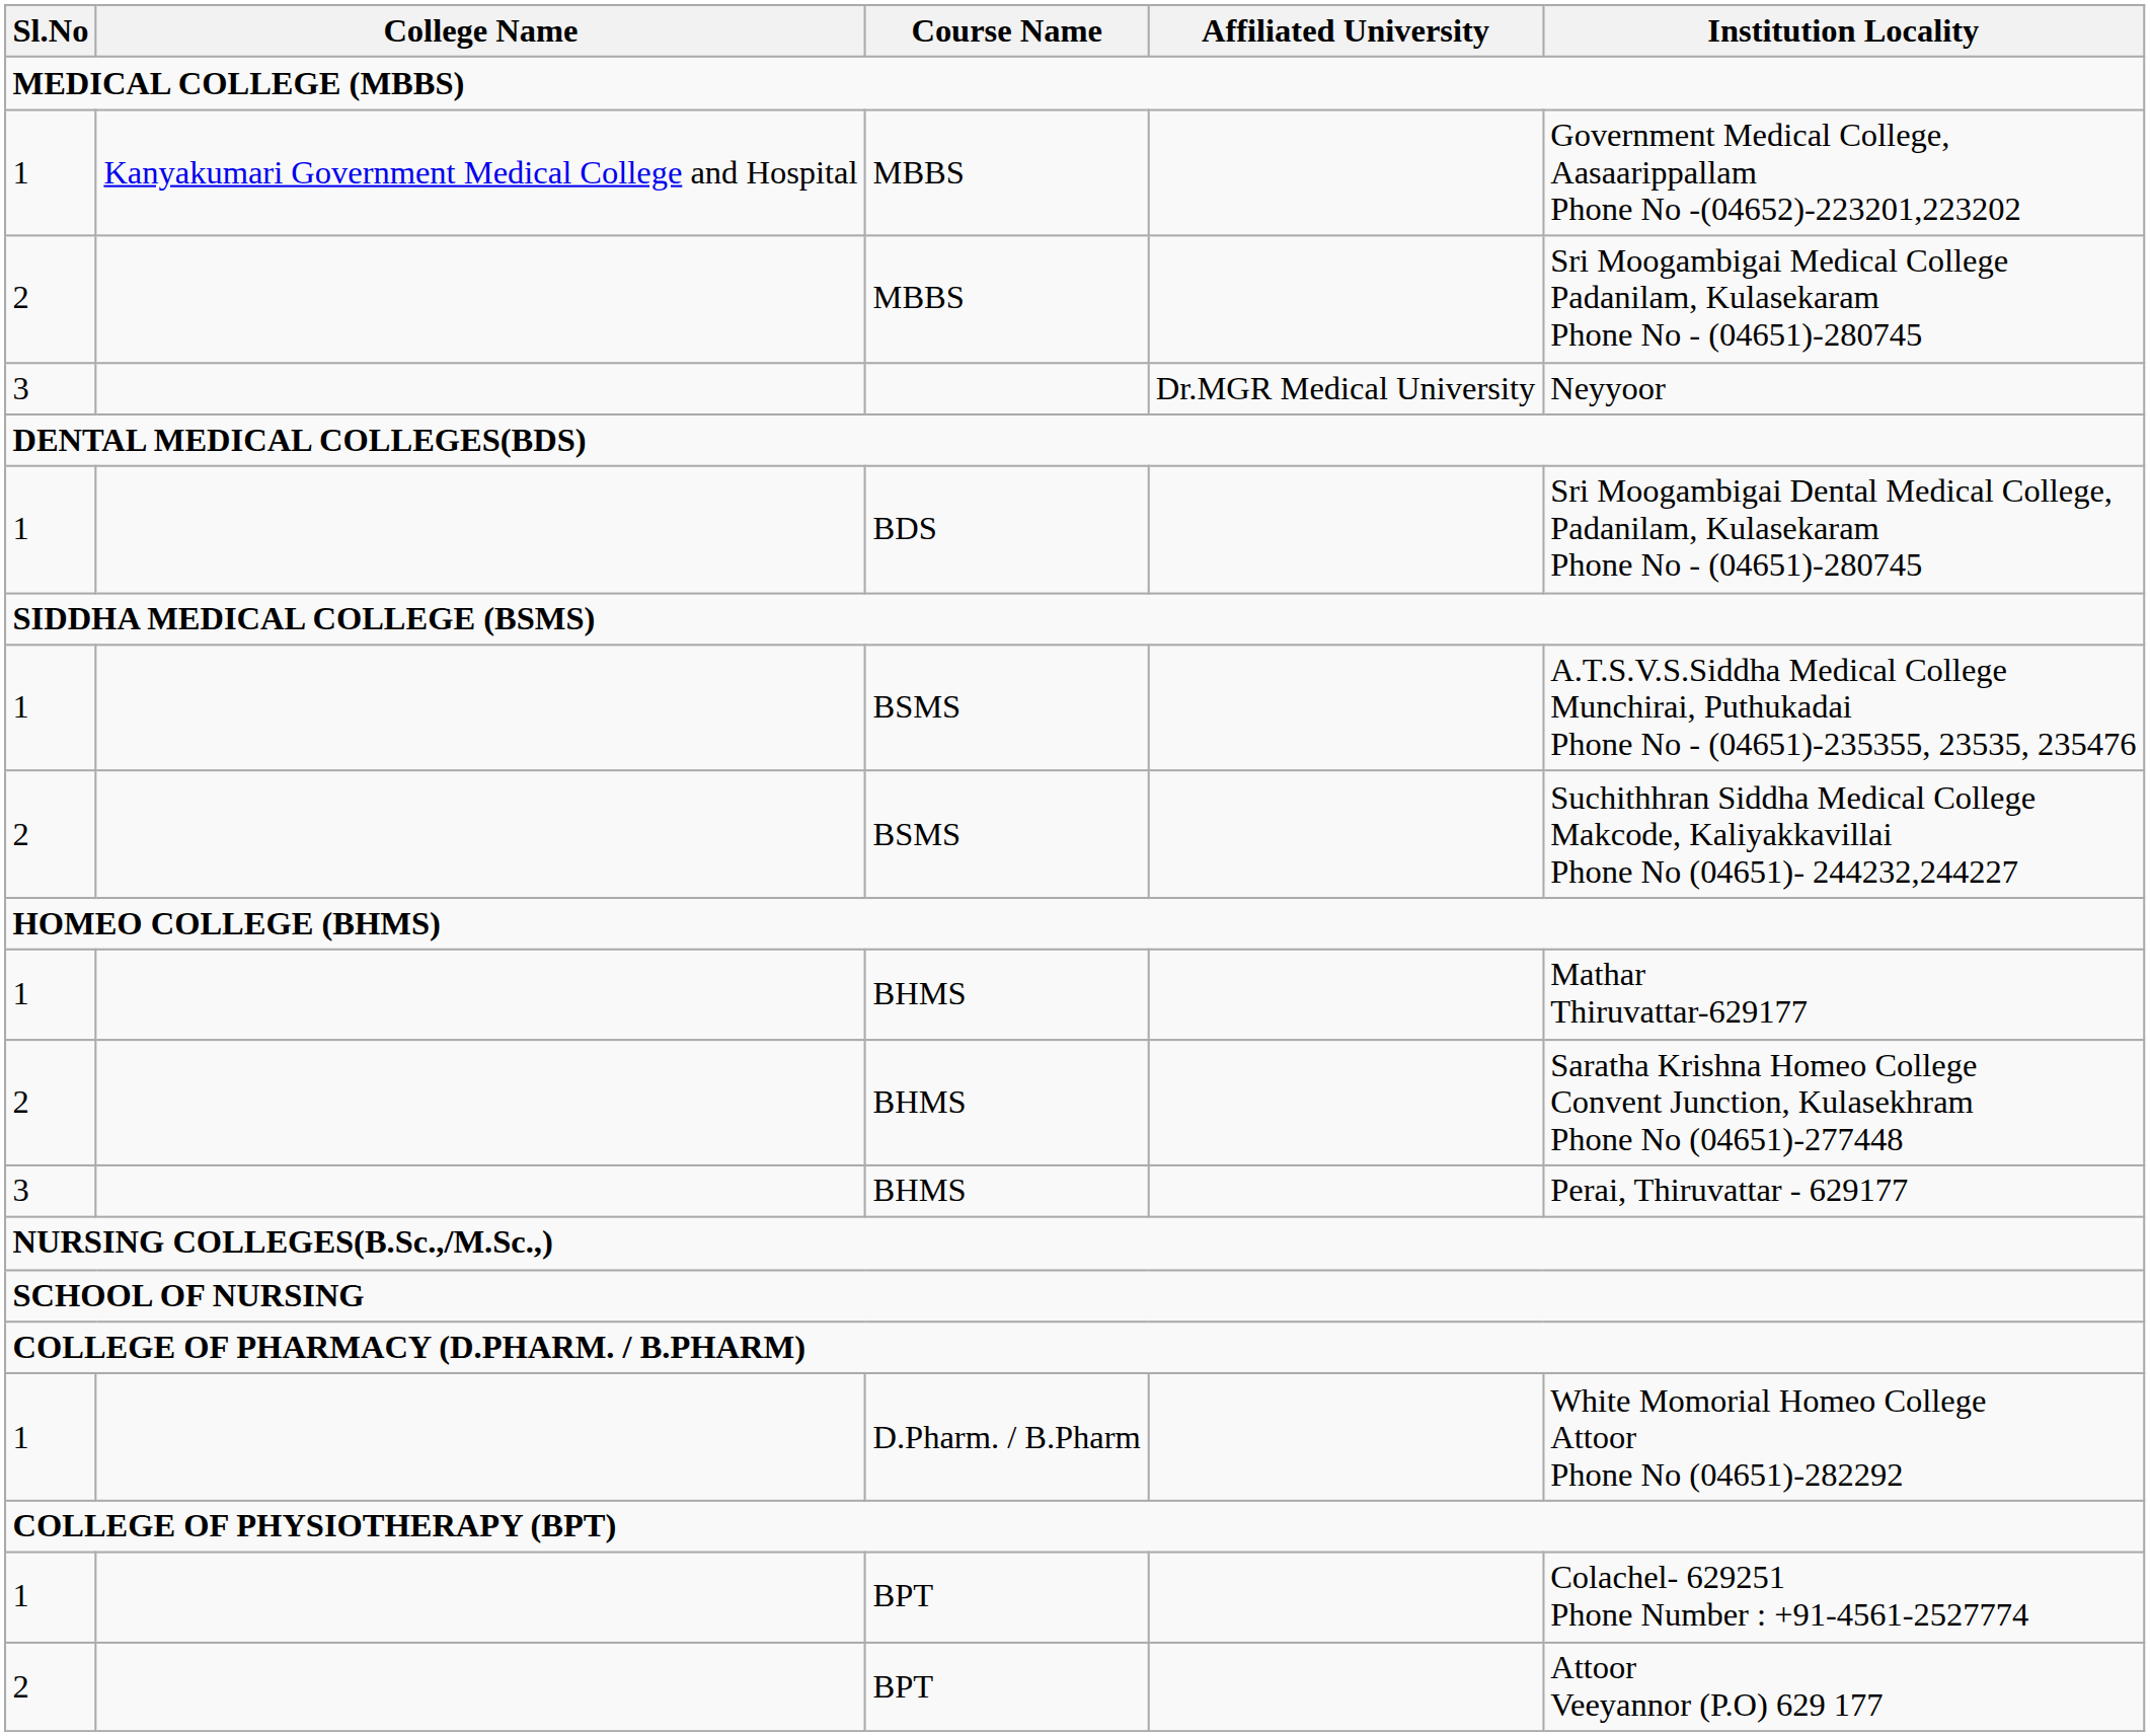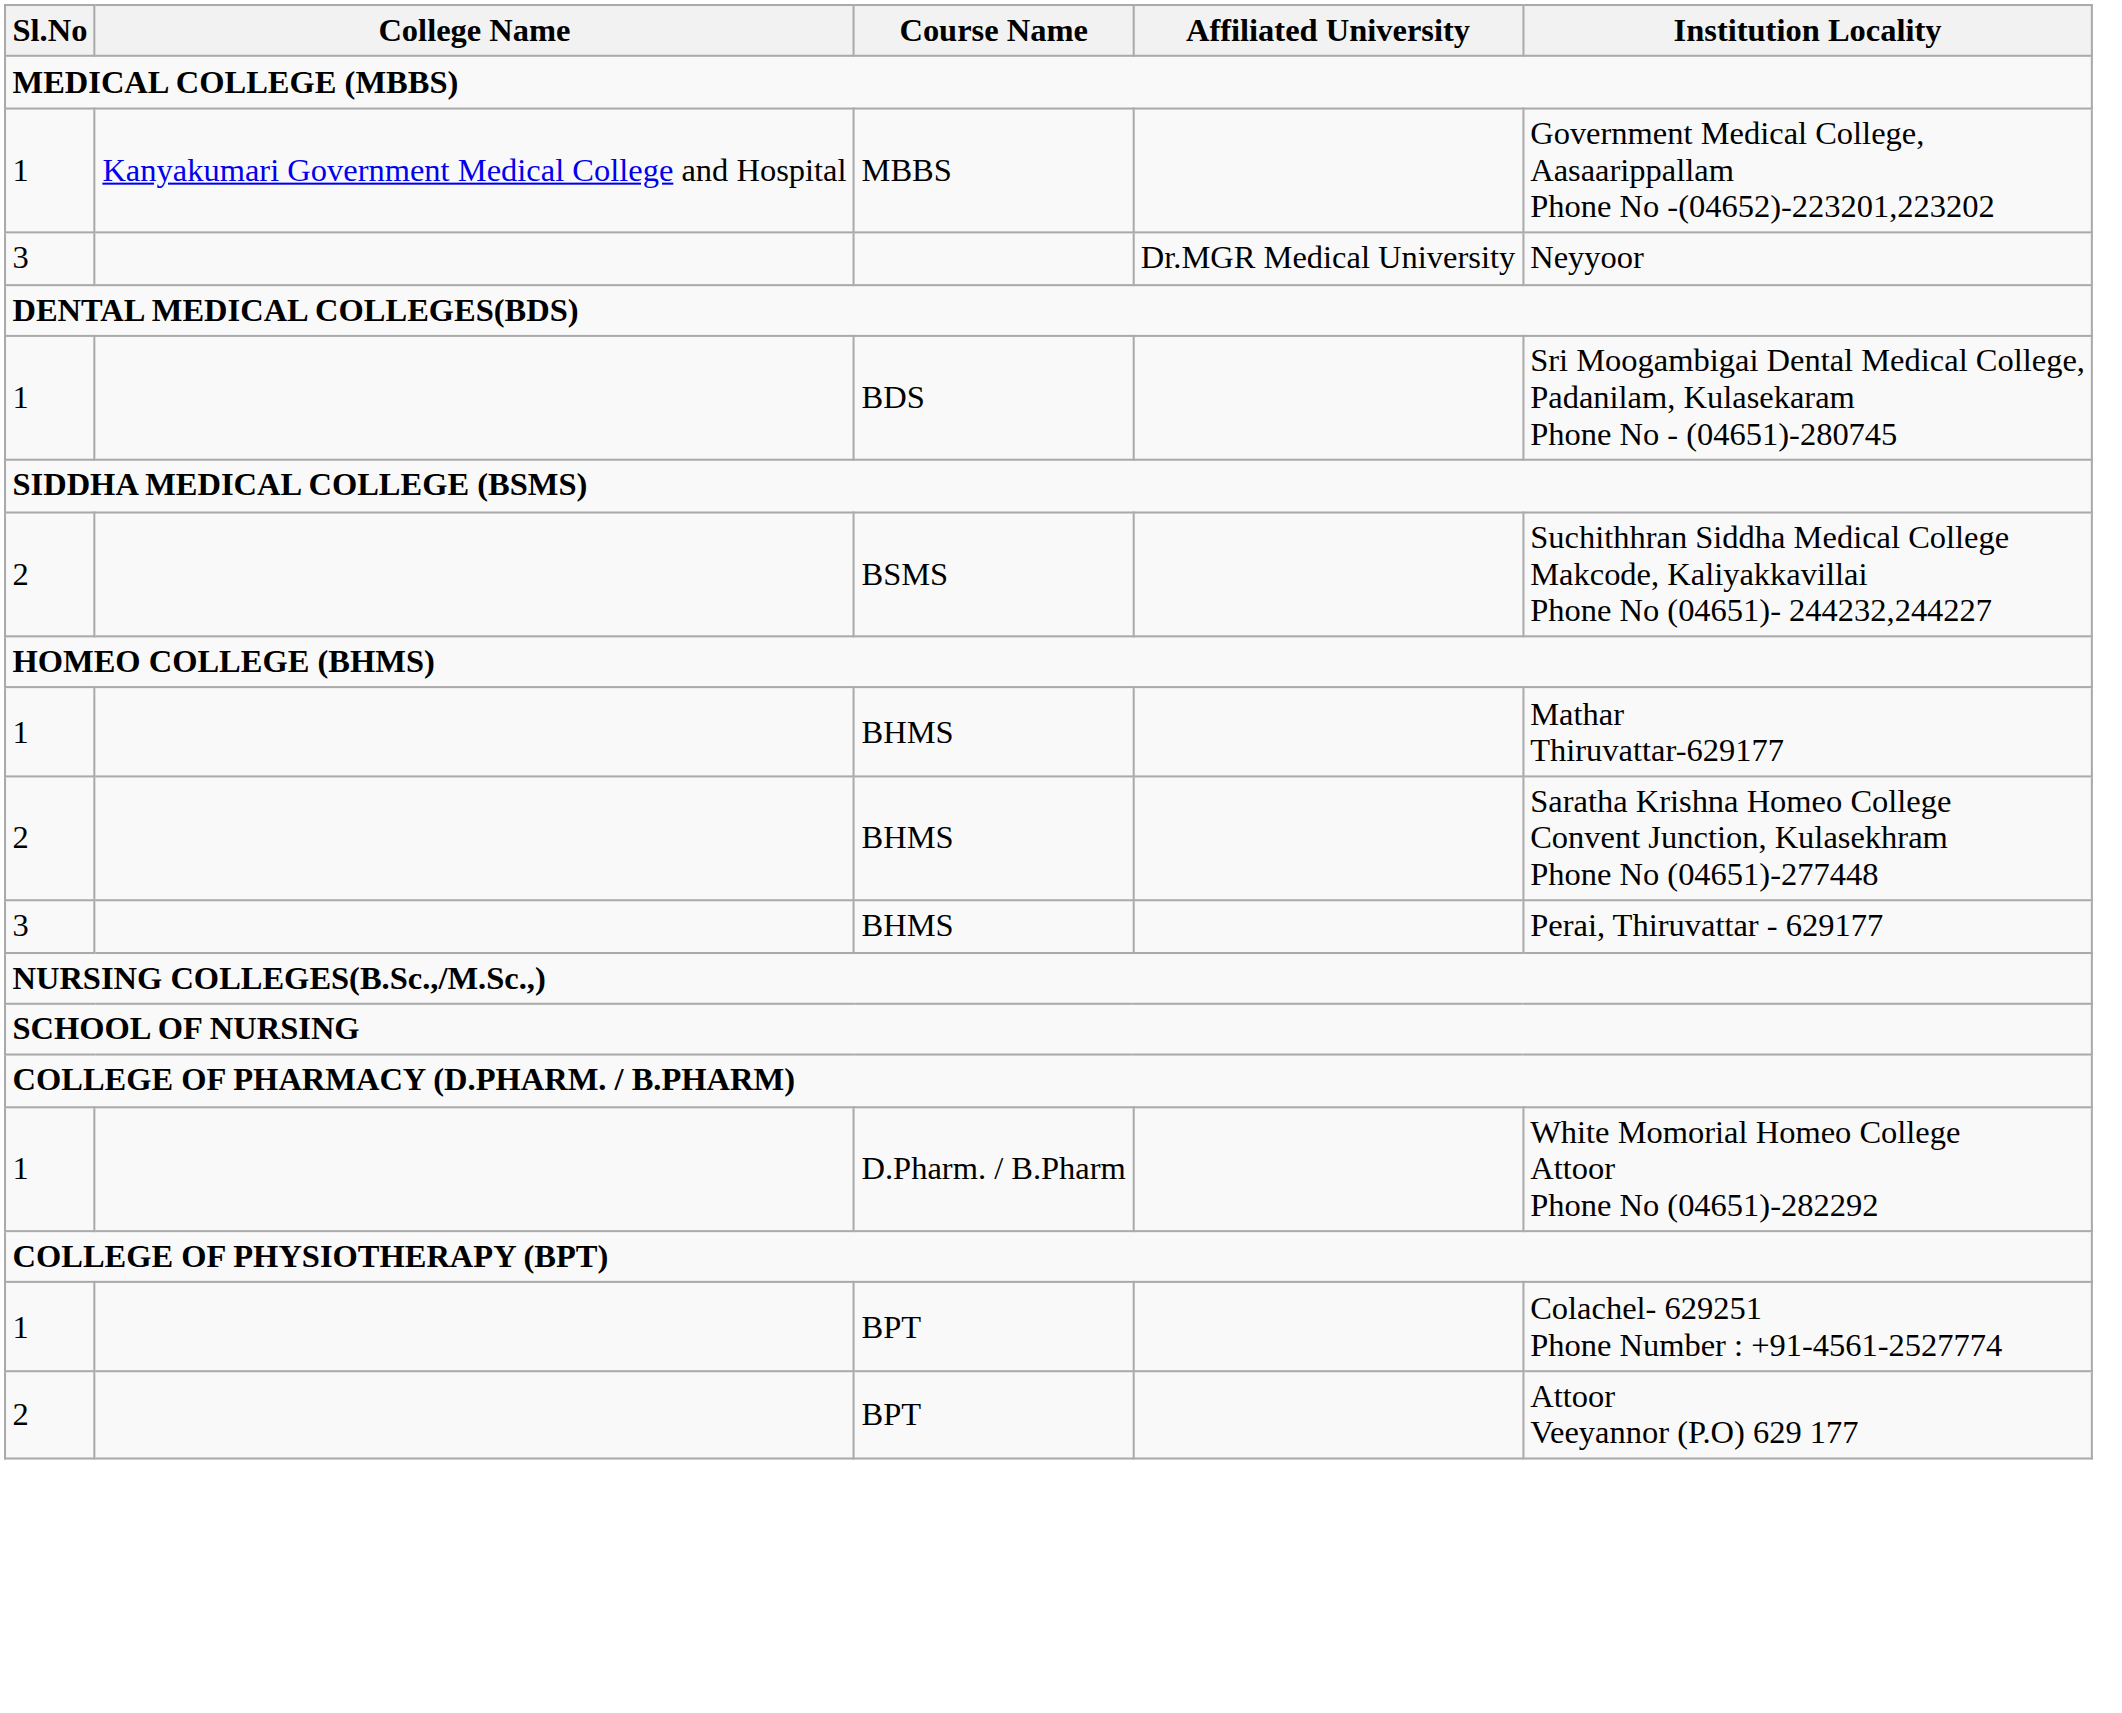- row: 2 | MBBS | Sri Moogambigai Medical College Padanilam, Kulasekaram Phone No - (04651)-280745
- row: 1 | BSMS | A.T.S.V.S.Siddha Medical College Munchirai, Puthukadai Phone No - (04651)-235355, 23535, 235476
